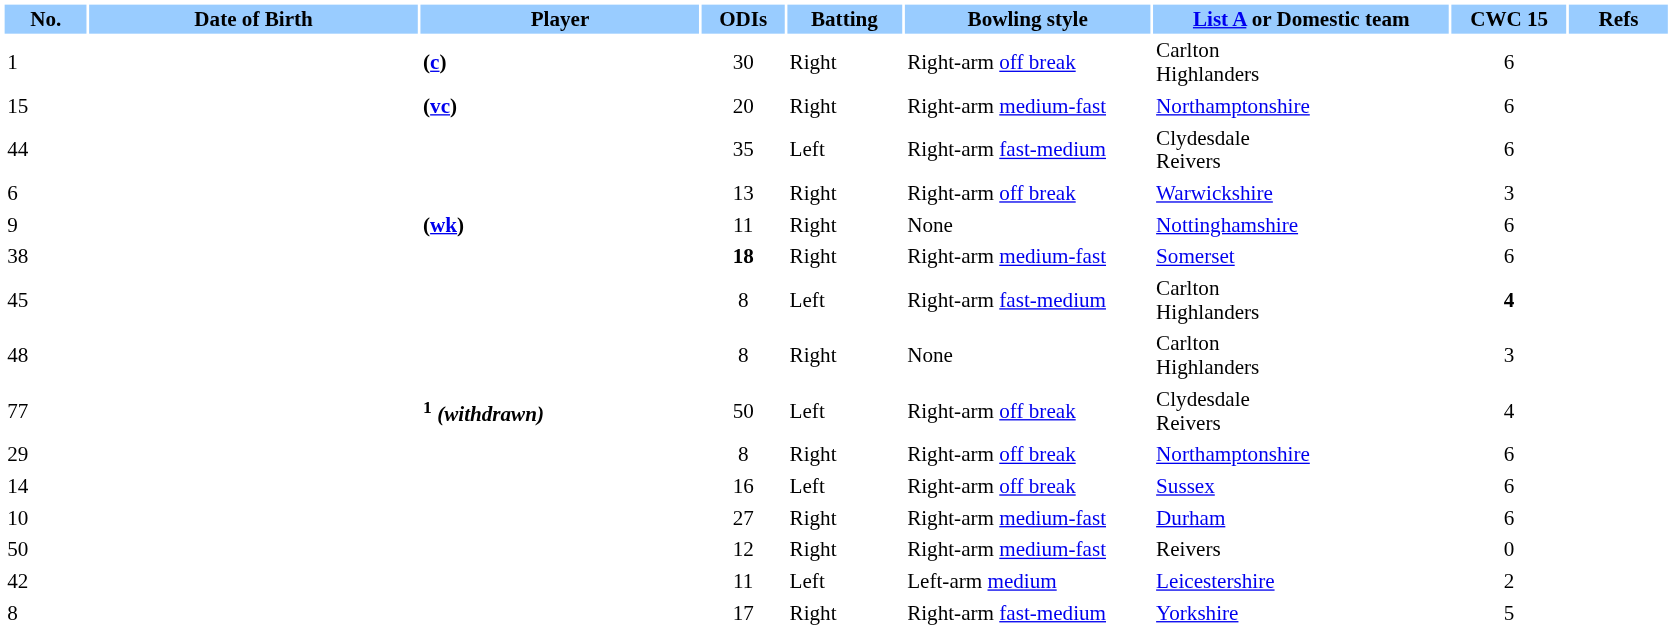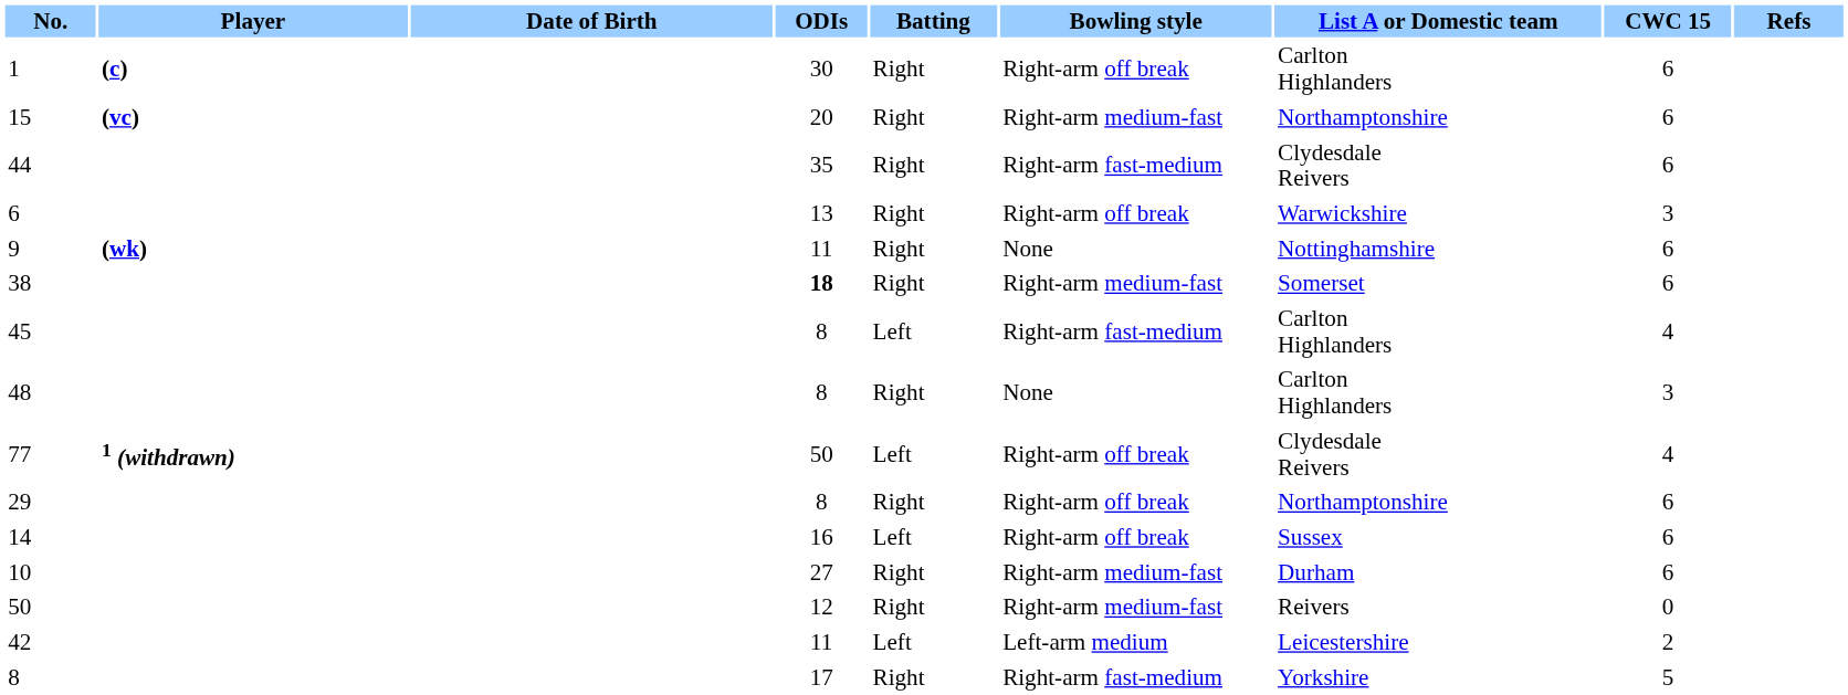columns swapped: Player <-> Date of Birth
44 | Batting: Left -> Right
45 | CWC 15: bold -> normal
